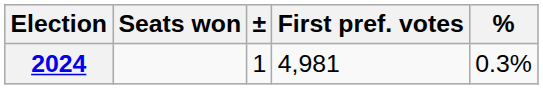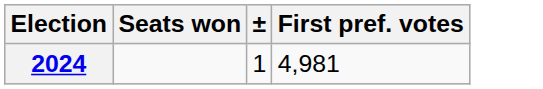- column: % | 0.3%
